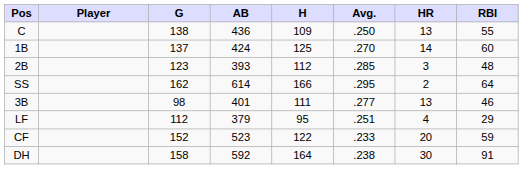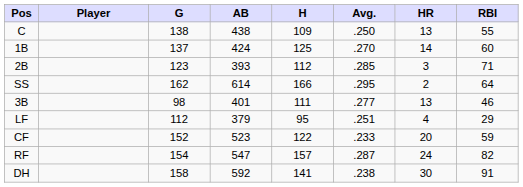C | AB: 436 -> 438
2B | RBI: 48 -> 71
+ row: RF | 154 | 547 | 157 | .287 | 24 | 82
DH | H: 164 -> 141
